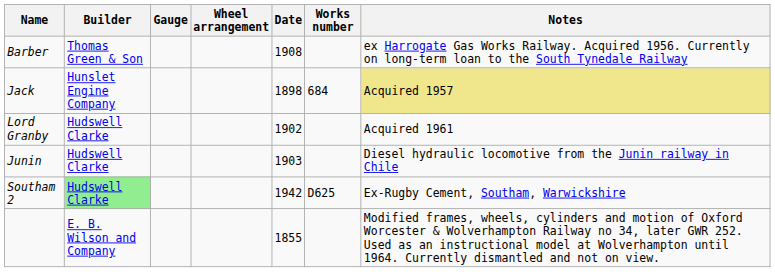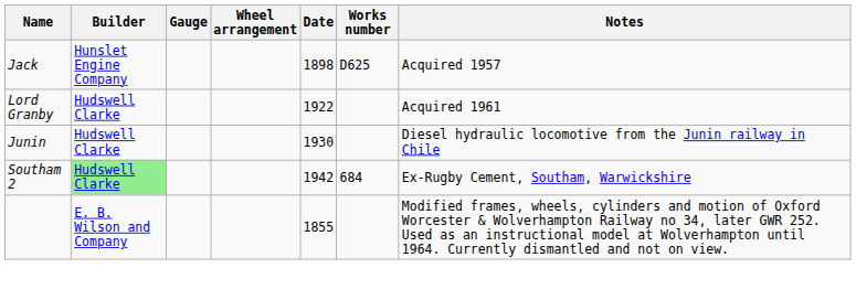- row: Barber | Thomas Green & Son | 1908 | ex Harrogate Gas Works Railway. Acquired 1956. Currently on long-term loan to the South Tynedale Railway
Jack | Works number: 684 -> D625
Jack | Notes: khaki background -> no background
Lord Granby | Date: 1902 -> 1922
Junin | Date: 1903 -> 1930
Southam 2 | Works number: D625 -> 684
